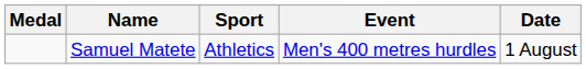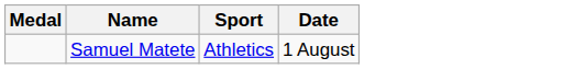- column: Event | Men's 400 metres hurdles
